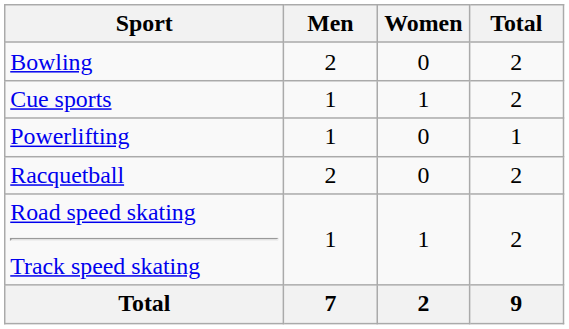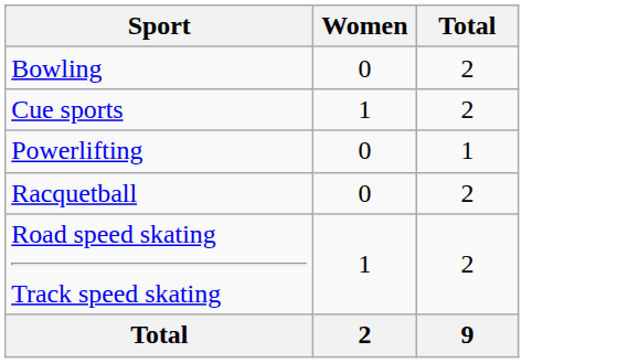- column: Men | 2 | 1 | 1 | 2 | 1 | 7
